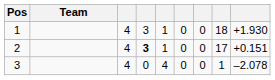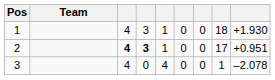2 | column 3: normal -> bold
2 | column 9: +0.151 -> +0.951
